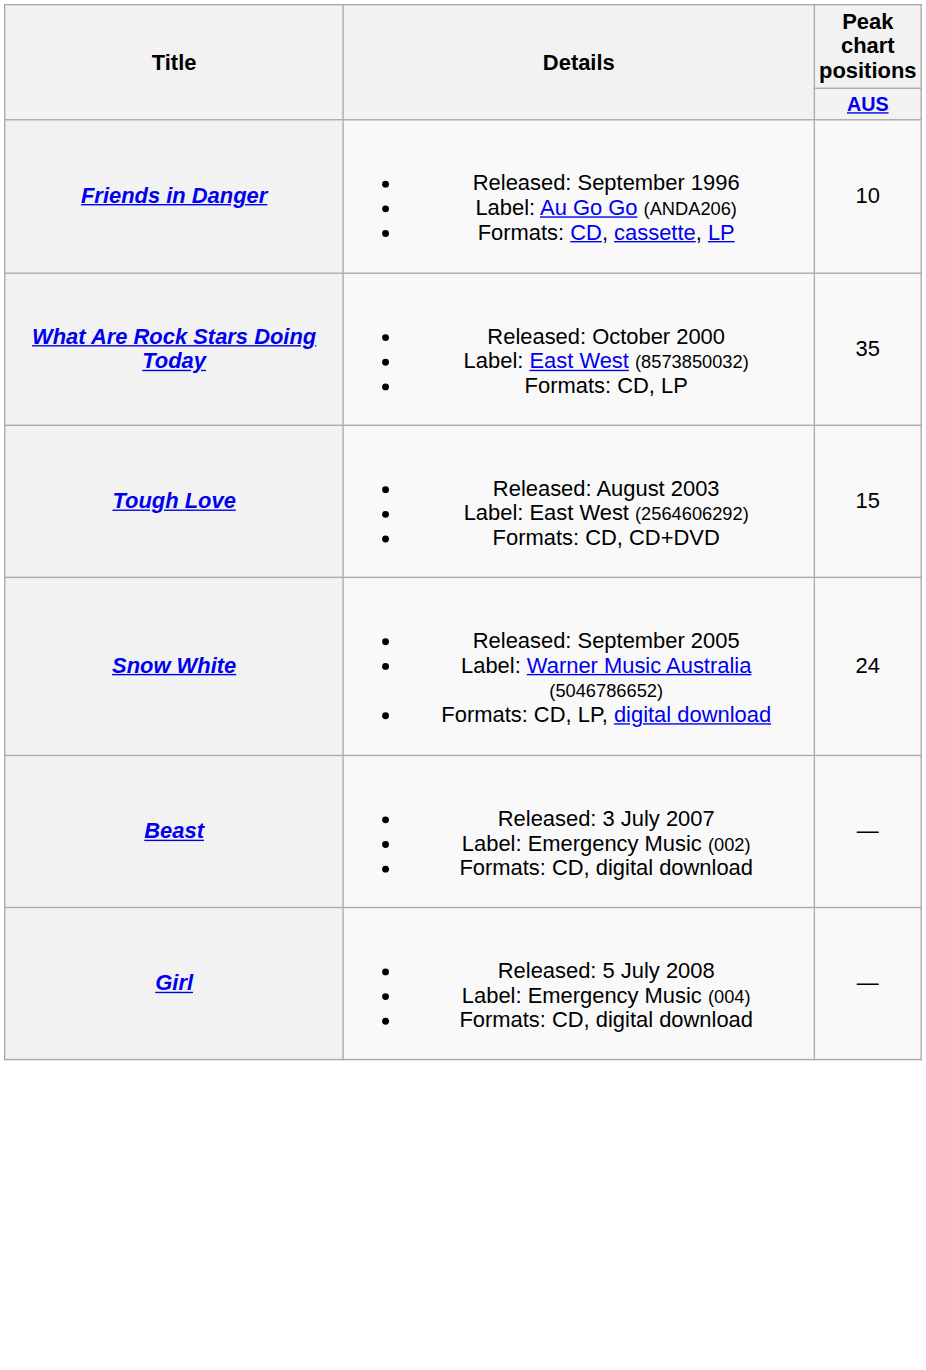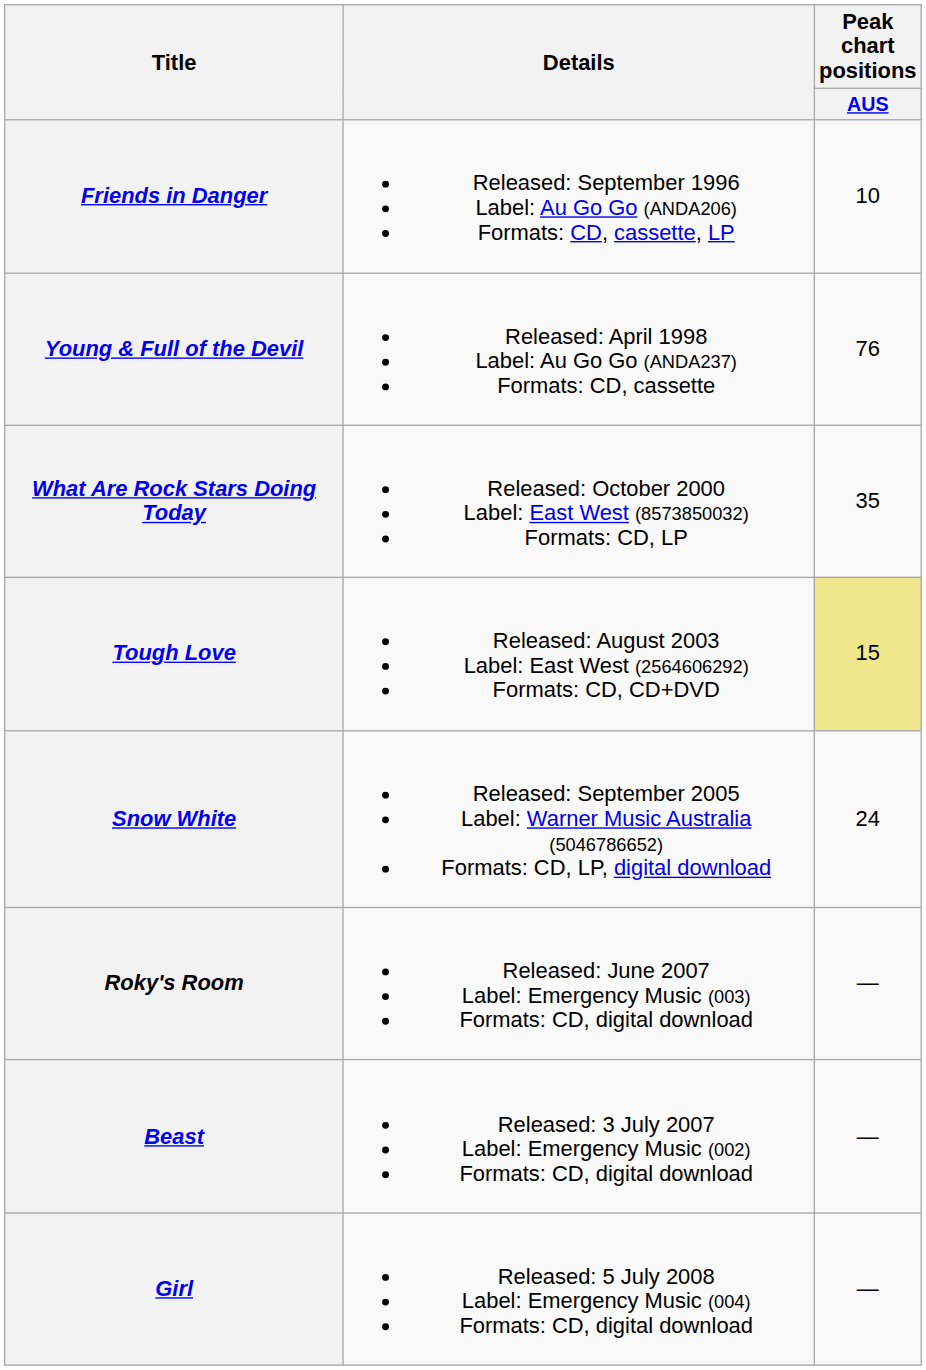+ row: Young & Full of the Devil | Released: April 1998 Label: Au Go Go (ANDA237) Formats: CD, cassette | 76
Tough Love | Peak chart positions / AUS: no background -> khaki background
+ row: Roky's Room | Released: June 2007 Label: Emergency Music (003) Formats: CD, digital download | —
